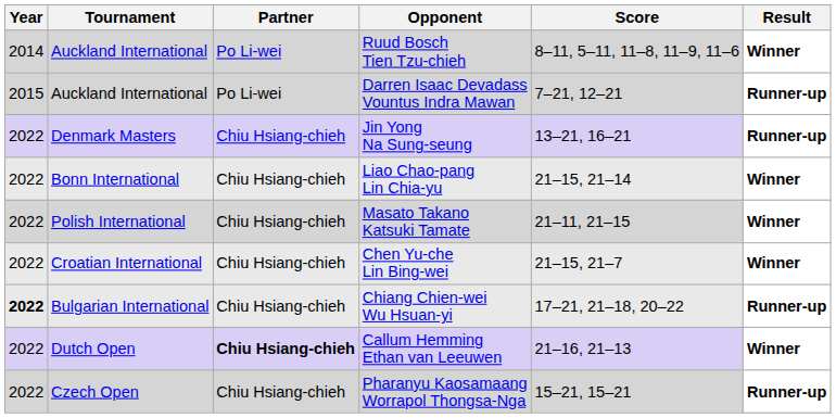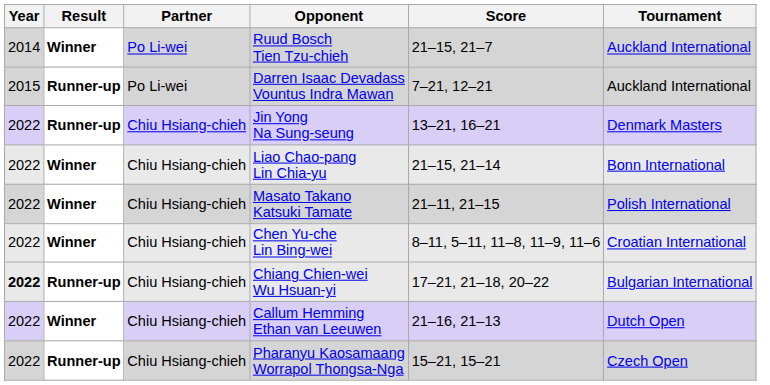columns swapped: Tournament <-> Result
Ruud Bosch Tien Tzu-chieh | Score: 8–11, 5–11, 11–8, 11–9, 11–6 -> 21–15, 21–7
Chen Yu-che Lin Bing-wei | Score: 21–15, 21–7 -> 8–11, 5–11, 11–8, 11–9, 11–6
Callum Hemming Ethan van Leeuwen | Partner: bold -> normal
